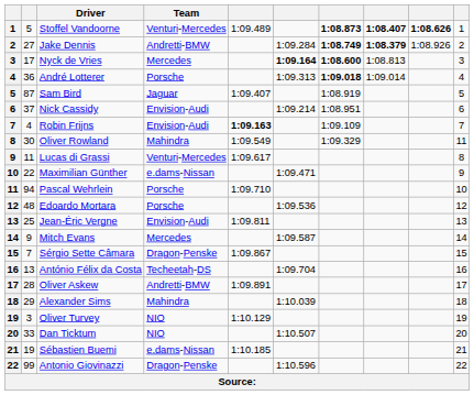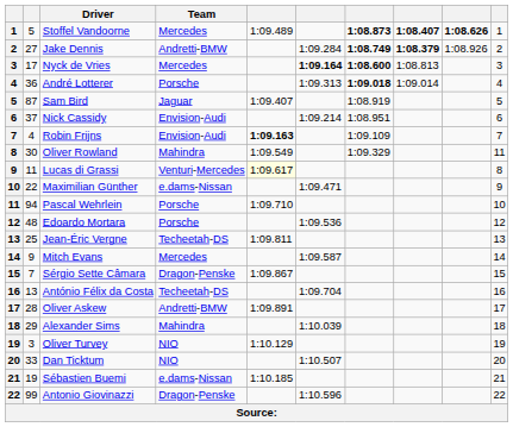Stoffel Vandoorne | Team: Venturi-Mercedes -> Mercedes
Lucas di Grassi | column 5: no background -> lightyellow background
Jean-Éric Vergne | Team: Envision-Audi -> Techeetah-DS
